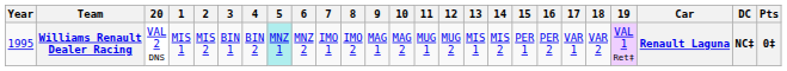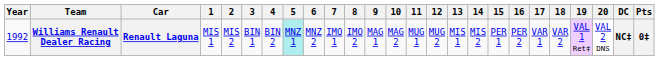columns swapped: Car <-> 20
Williams Renault Dealer Racing | Year: 1995 -> 1992
